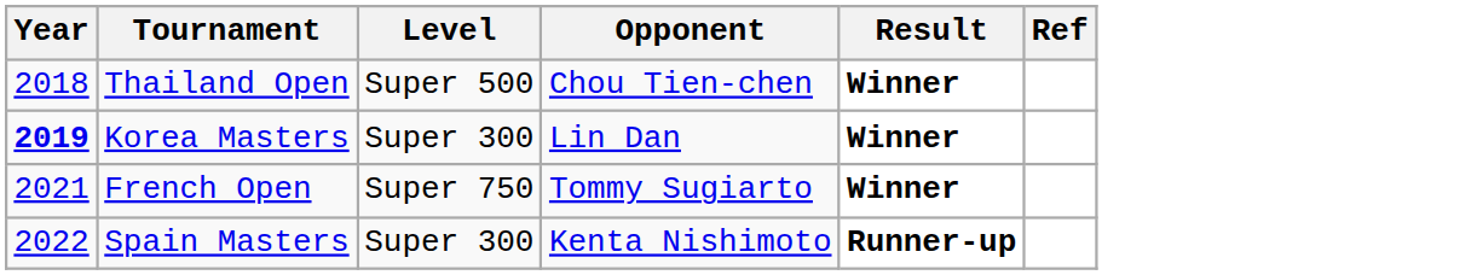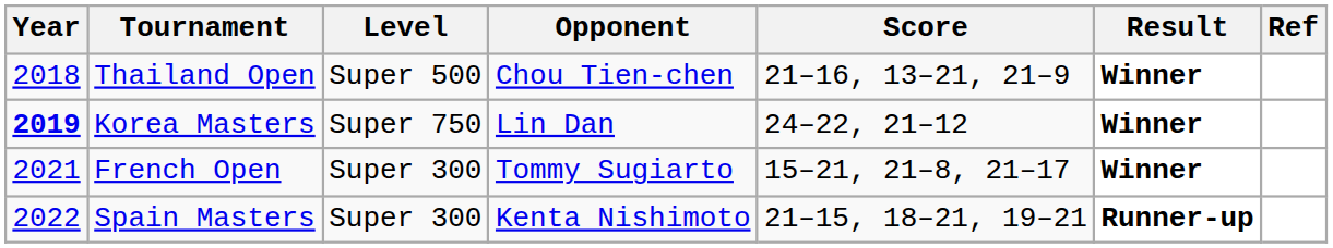+ column: Score | 21–16, 13–21, 21–9 | 24–22, 21–12 | 15–21, 21–8, 21–17 | 21–15, 18–21, 19–21
Korea Masters | Level: Super 300 -> Super 750
French Open | Level: Super 750 -> Super 300
